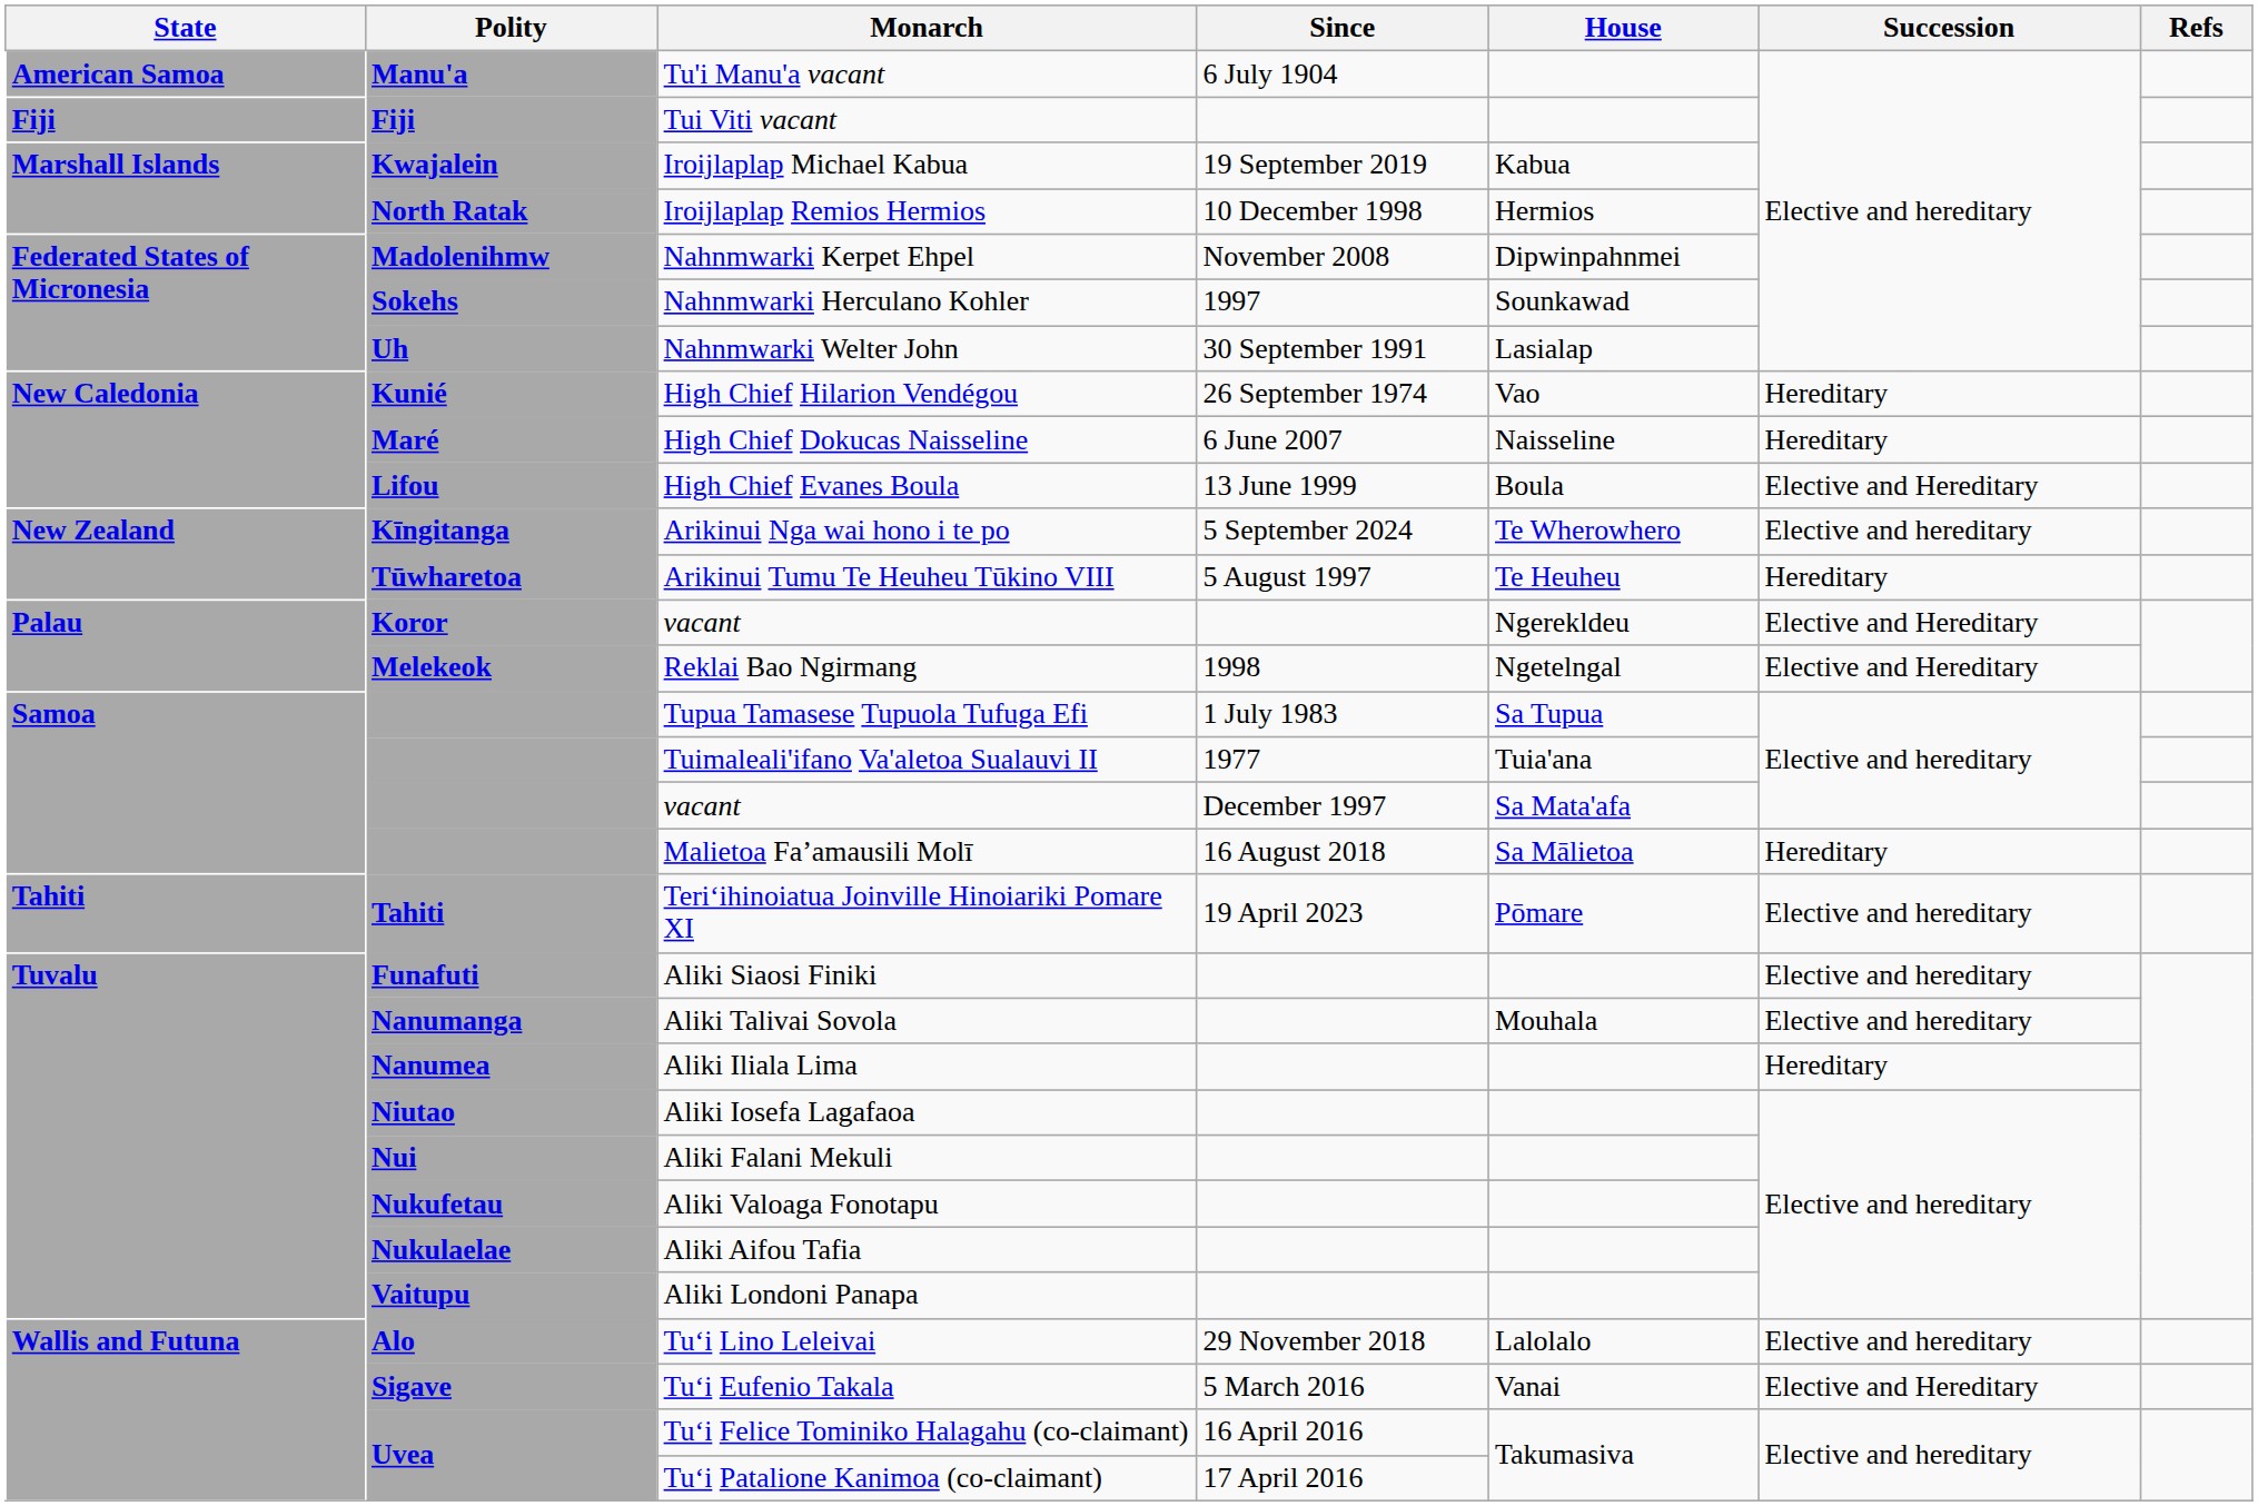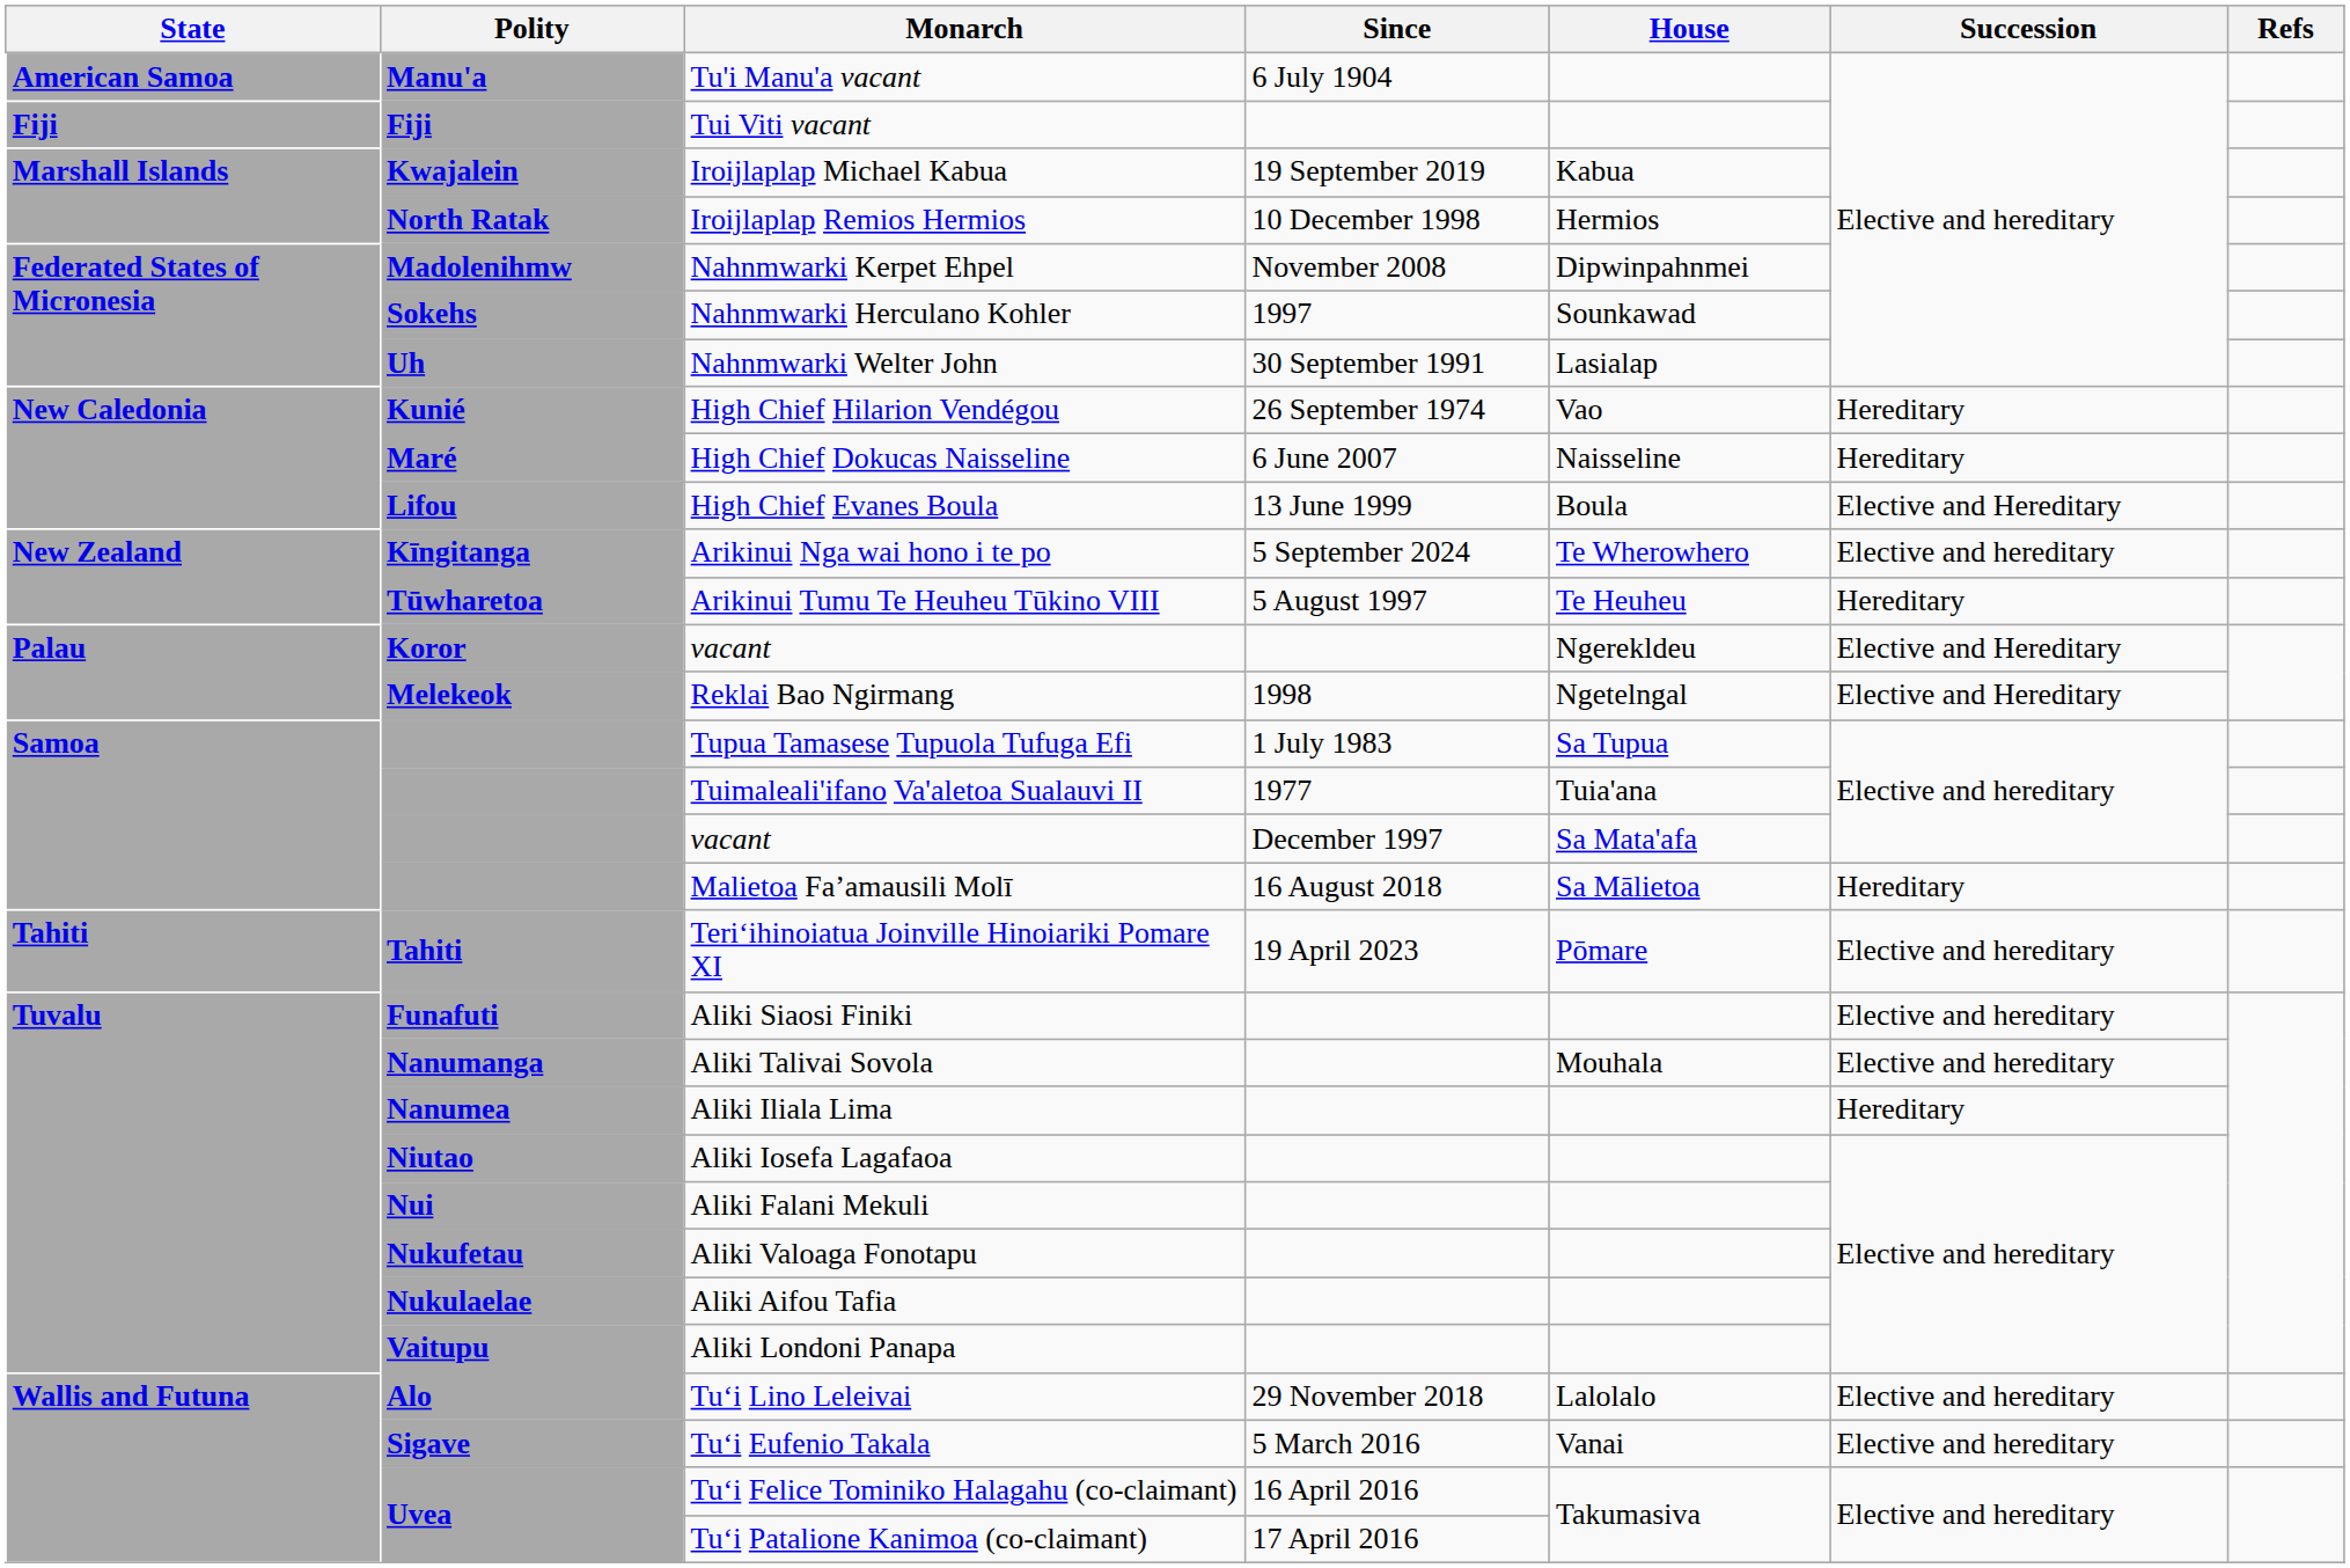Tuʻi Eufenio Takala | Succession: Elective and Hereditary -> Elective and hereditary
